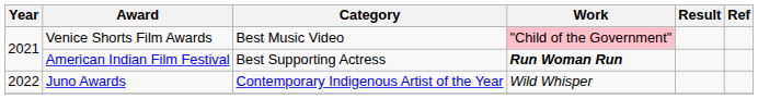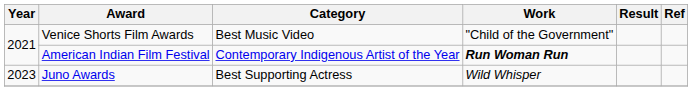Venice Shorts Film Awards | Work: pink background -> no background
American Indian Film Festival | Category: Best Supporting Actress -> Contemporary Indigenous Artist of the Year
Juno Awards | Year: 2022 -> 2023
Juno Awards | Category: Contemporary Indigenous Artist of the Year -> Best Supporting Actress
